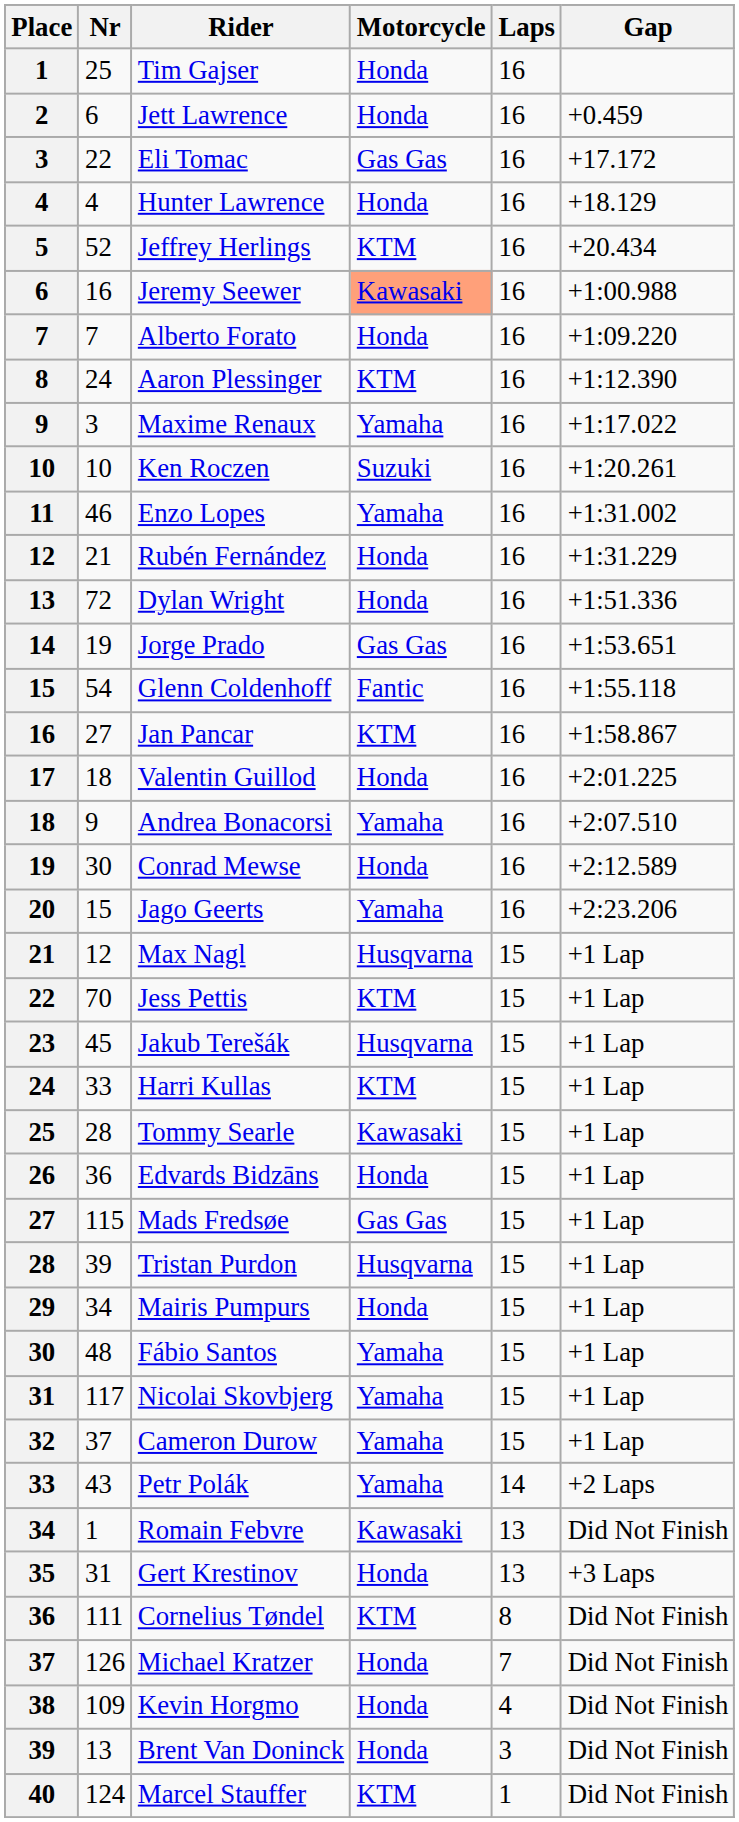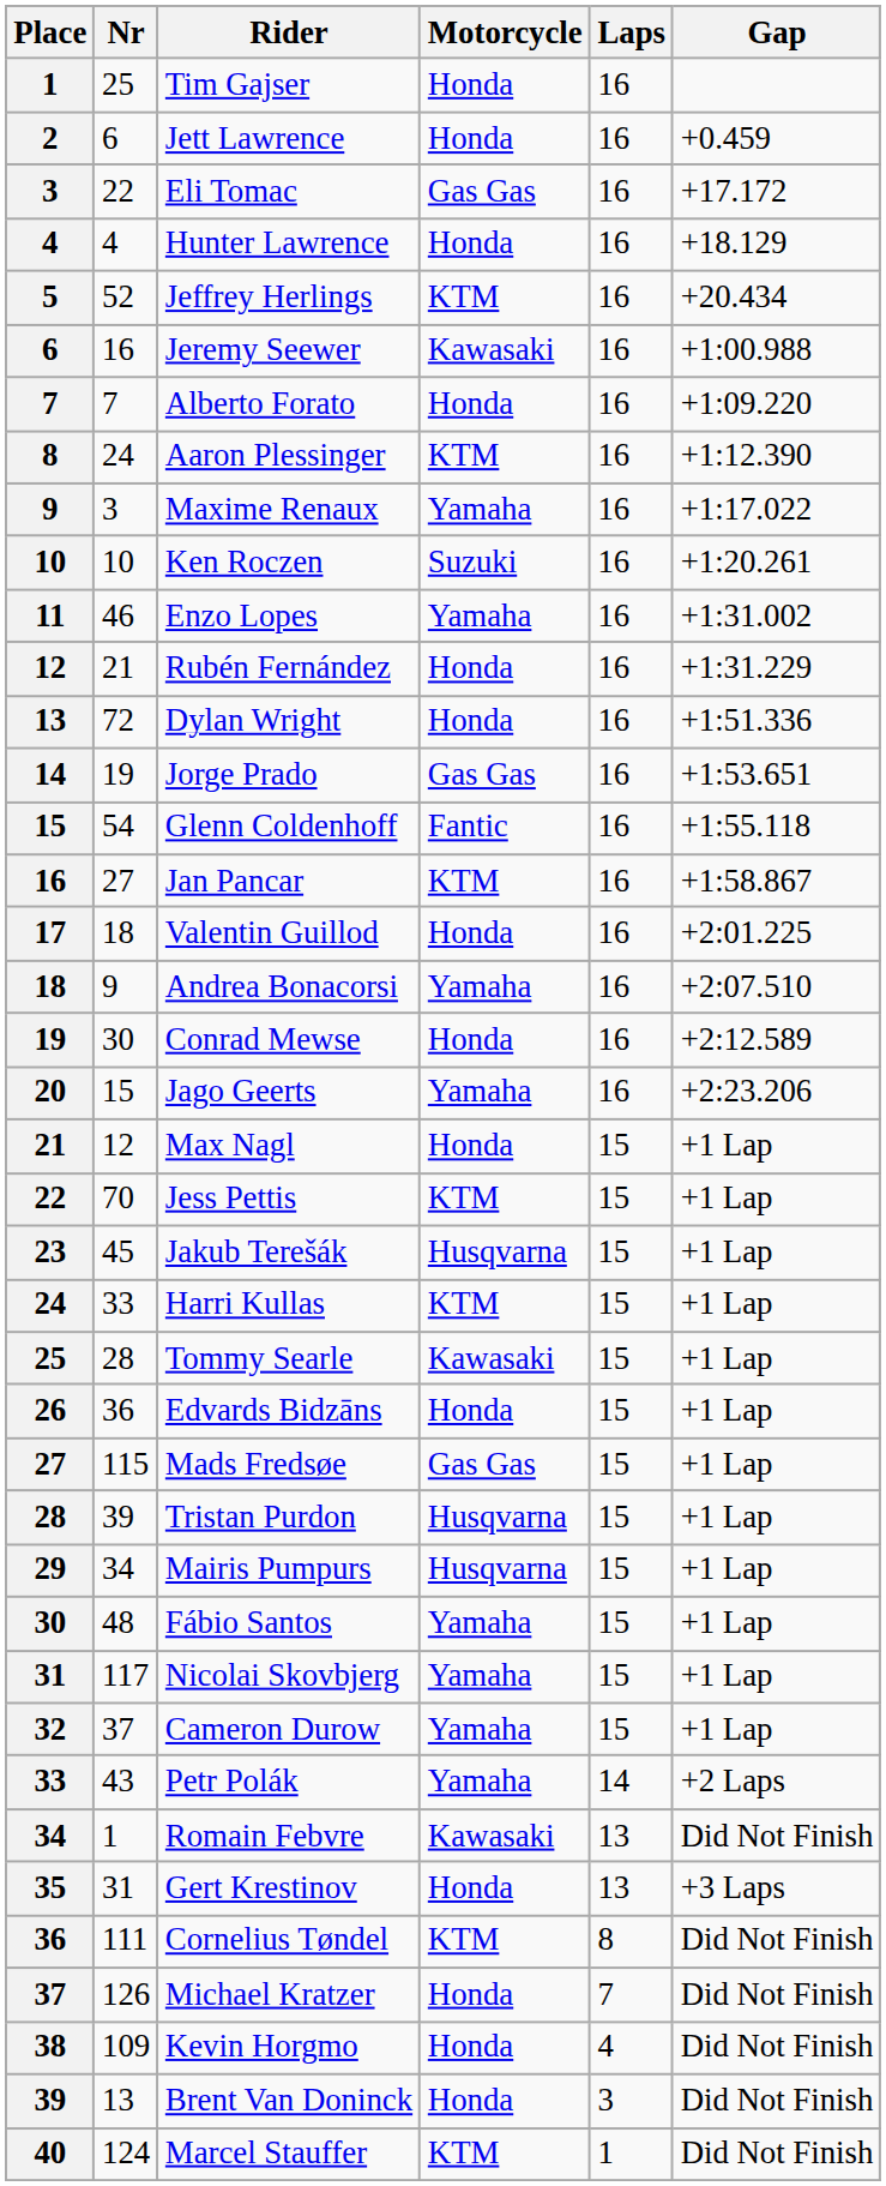Jeremy Seewer | Motorcycle: lightsalmon background -> no background
Max Nagl | Motorcycle: Husqvarna -> Honda
Mairis Pumpurs | Motorcycle: Honda -> Husqvarna
